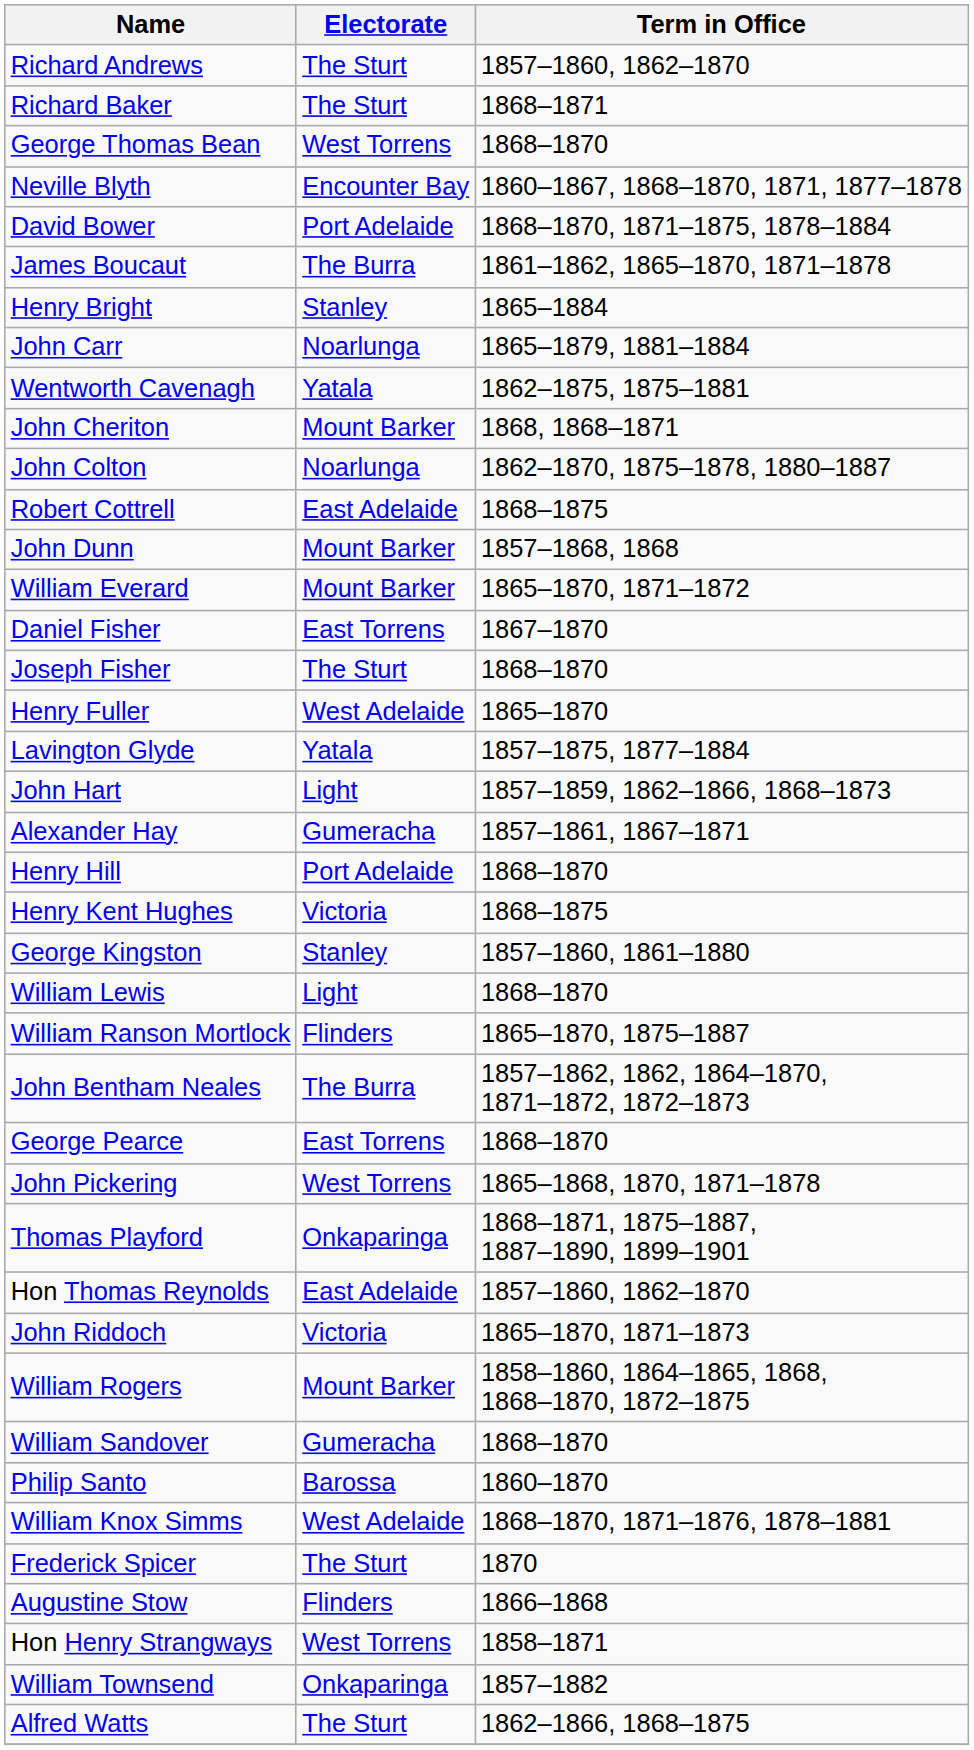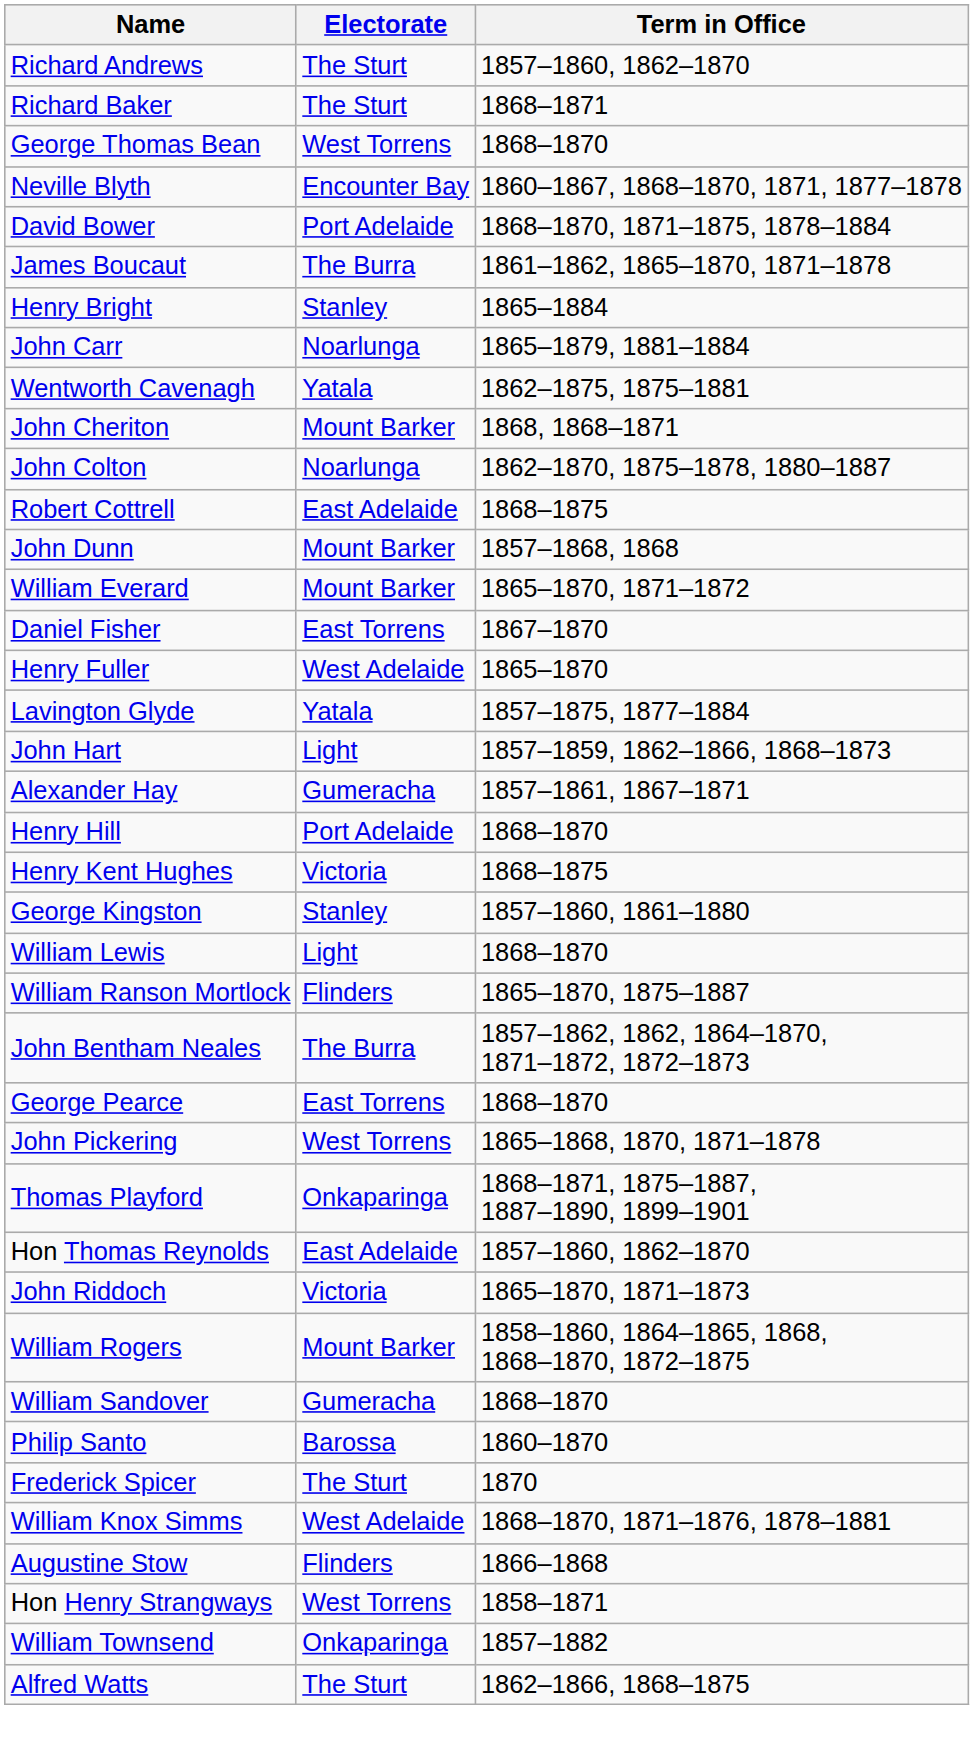- row: Joseph Fisher | The Sturt | 1868–1870
rows swapped: William Knox Simms <-> Frederick Spicer
